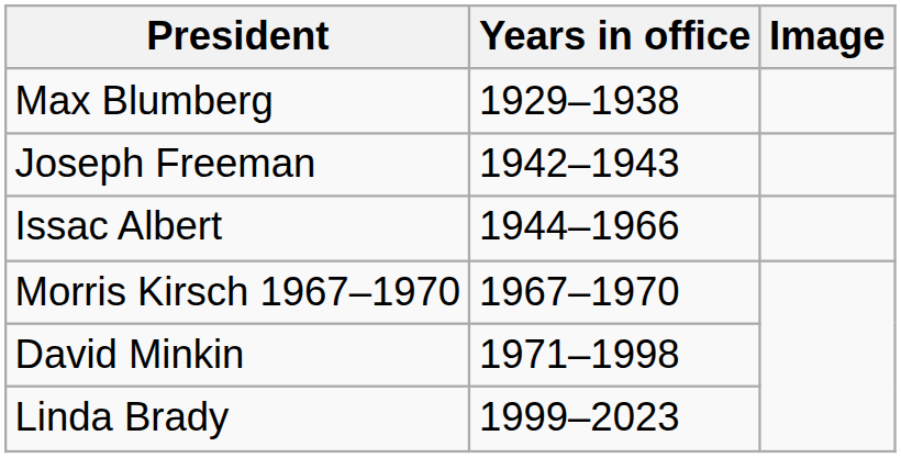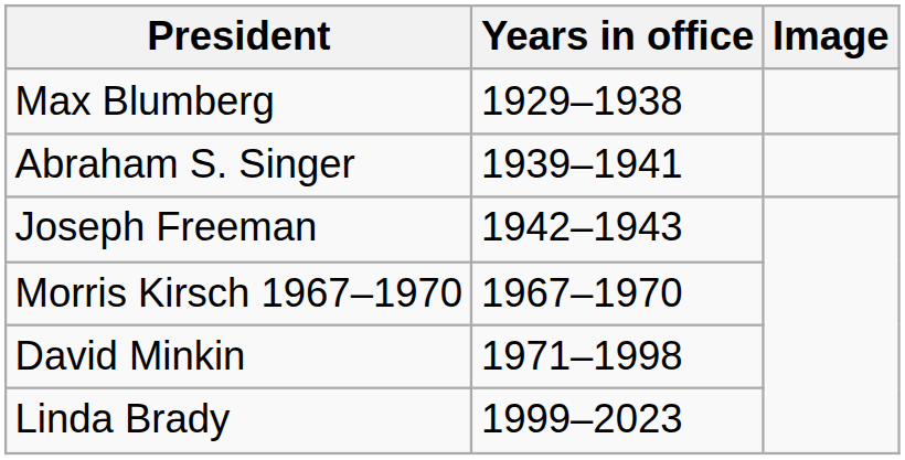+ row: Abraham S. Singer | 1939–1941
- row: Issac Albert | 1944–1966
